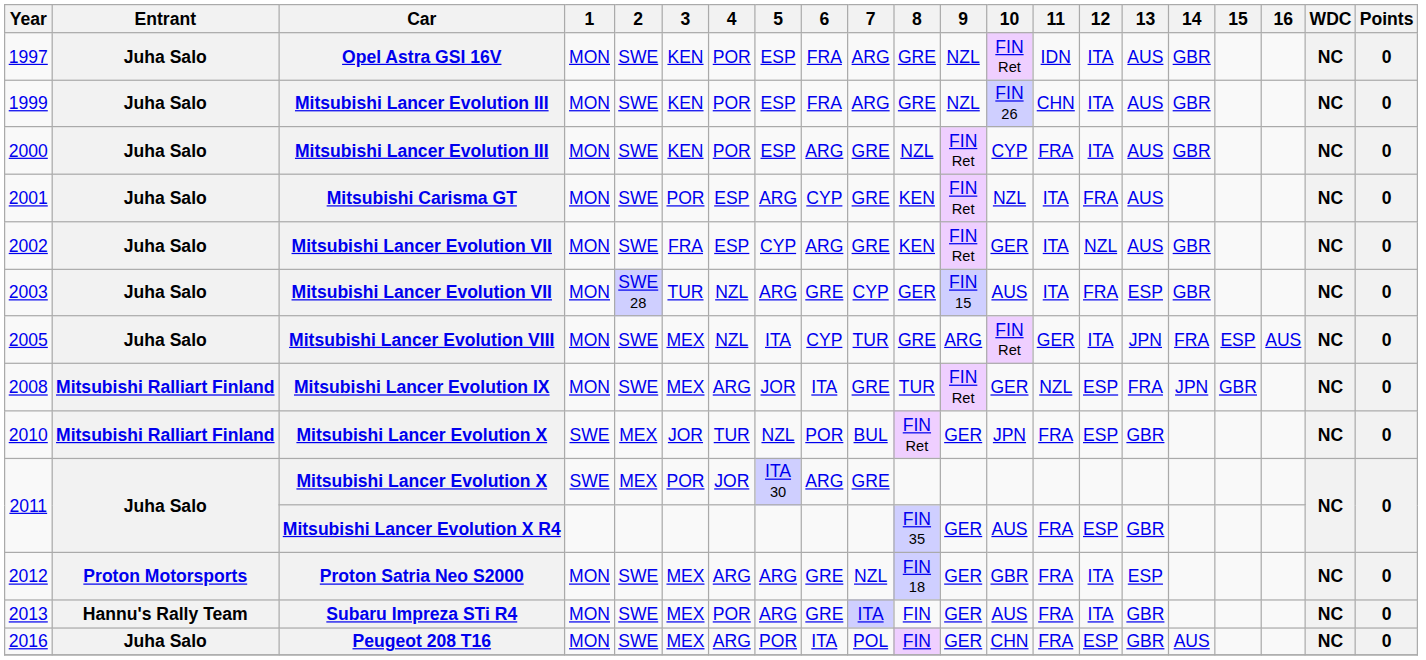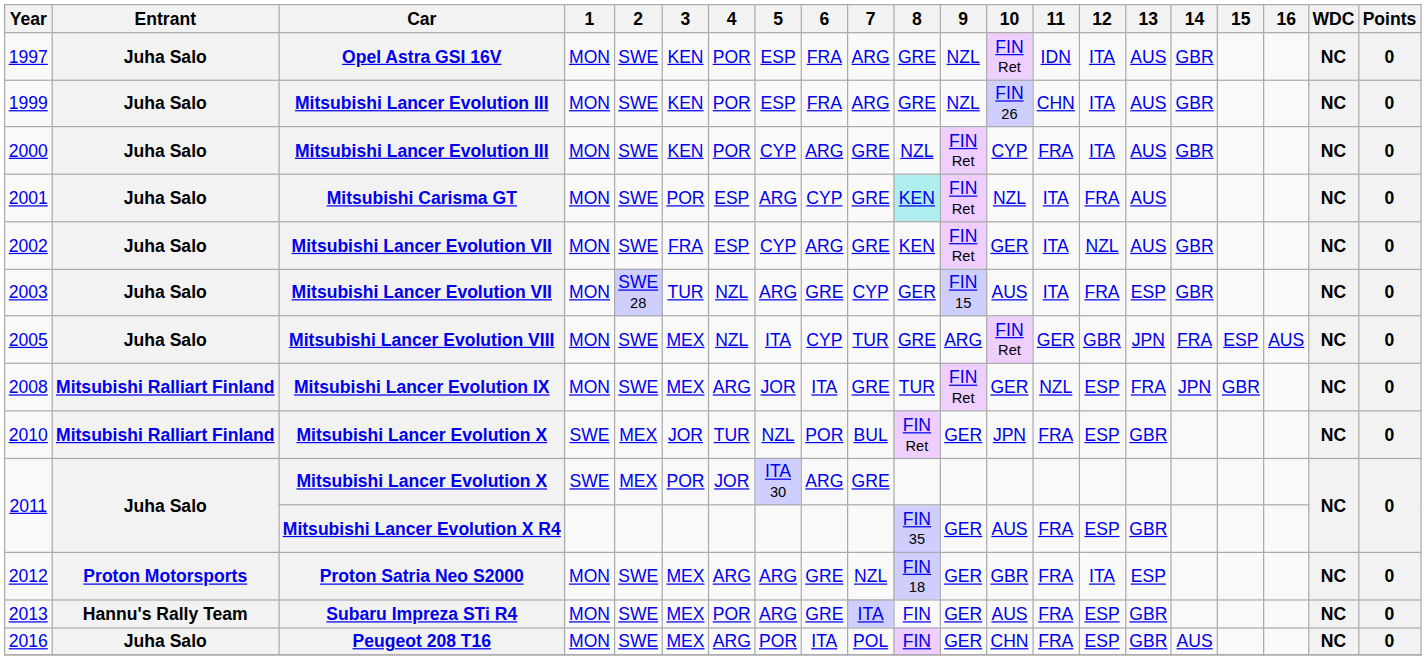2000 | 5: ESP -> CYP
2001 | 8: no background -> paleturquoise background
2005 | 12: ITA -> GBR
2013 | 12: ITA -> ESP
